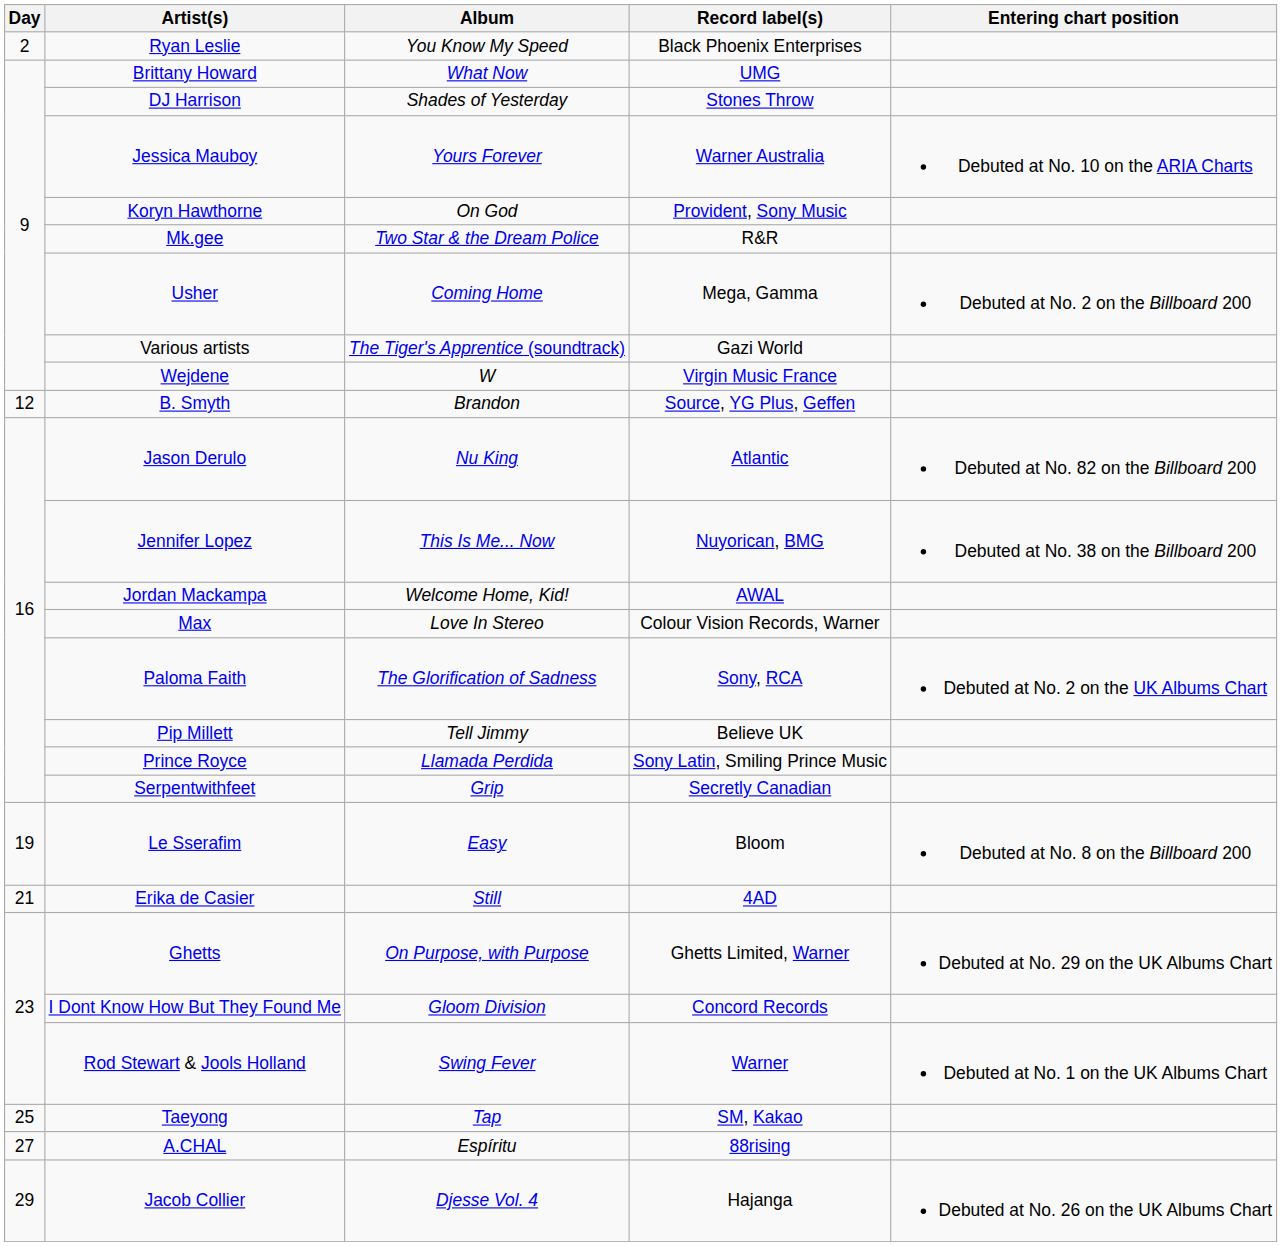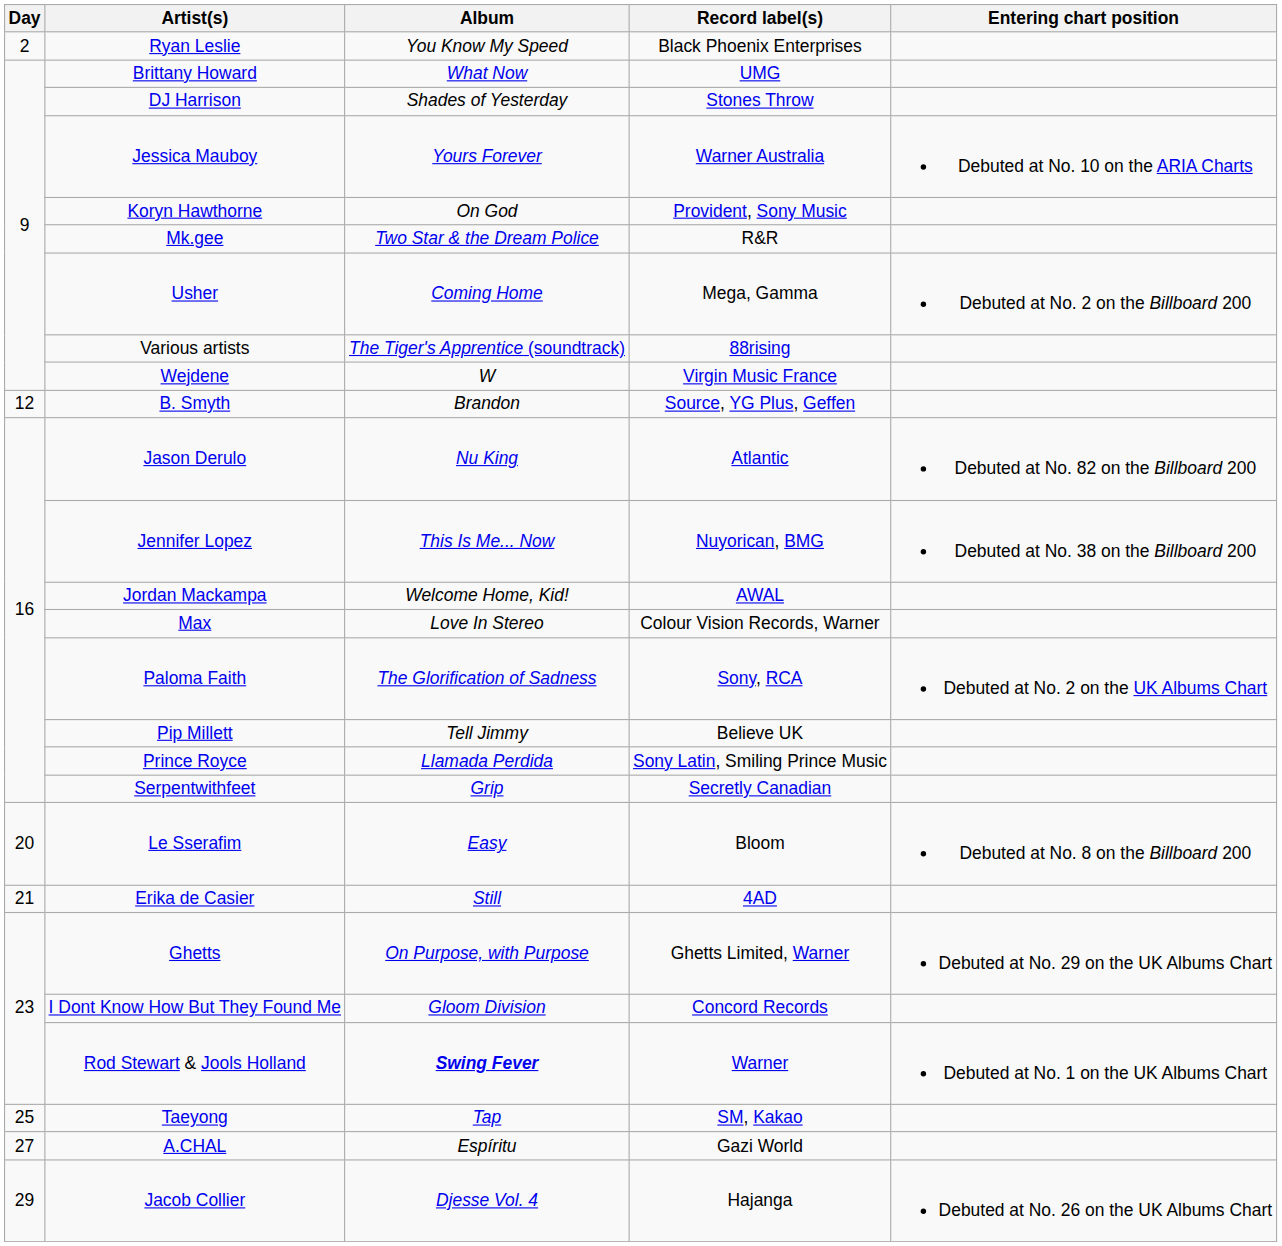Various artists | Record label(s): Gazi World -> 88rising
Le Sserafim | Day: 19 -> 20
Rod Stewart & Jools Holland | Album: normal -> bold
A.CHAL | Record label(s): 88rising -> Gazi World
